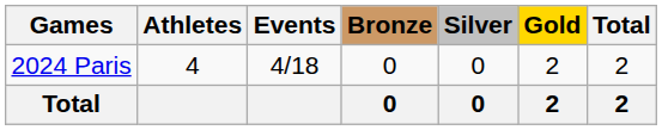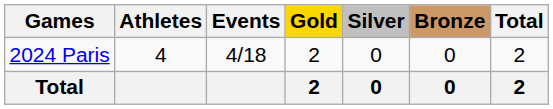columns swapped: Gold <-> Bronze
